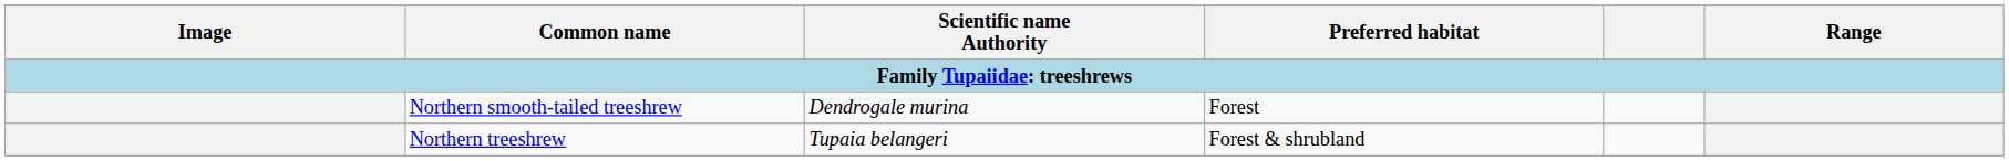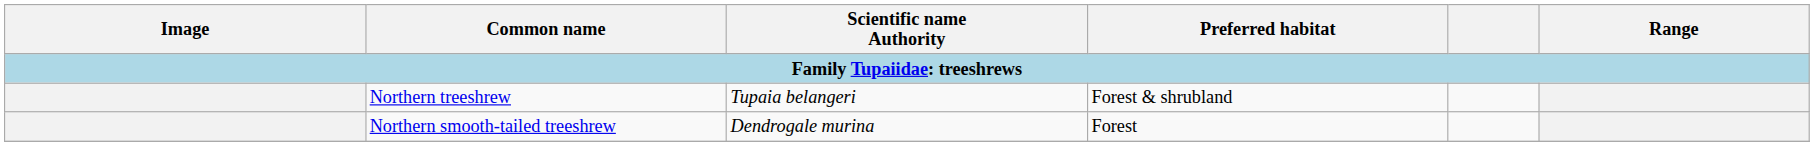rows swapped: Northern smooth-tailed treeshrew <-> Northern treeshrew
